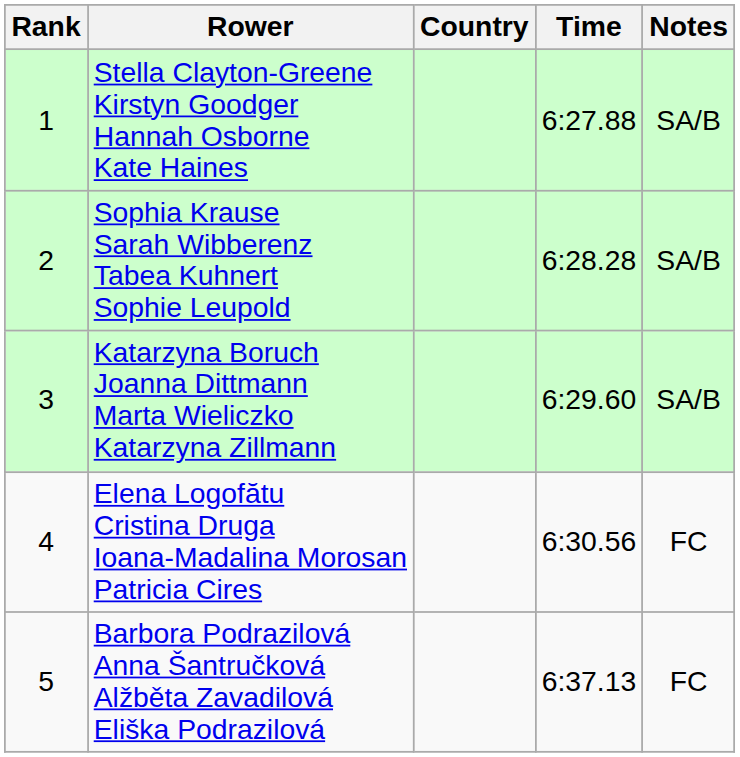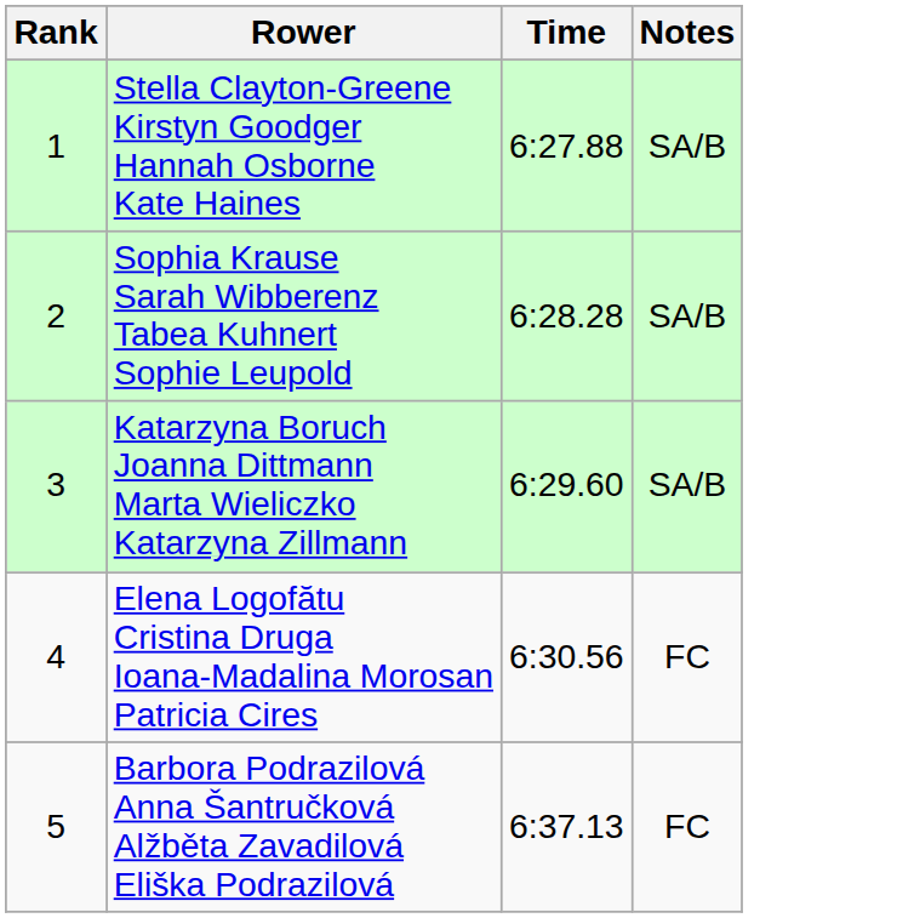- column: Country
